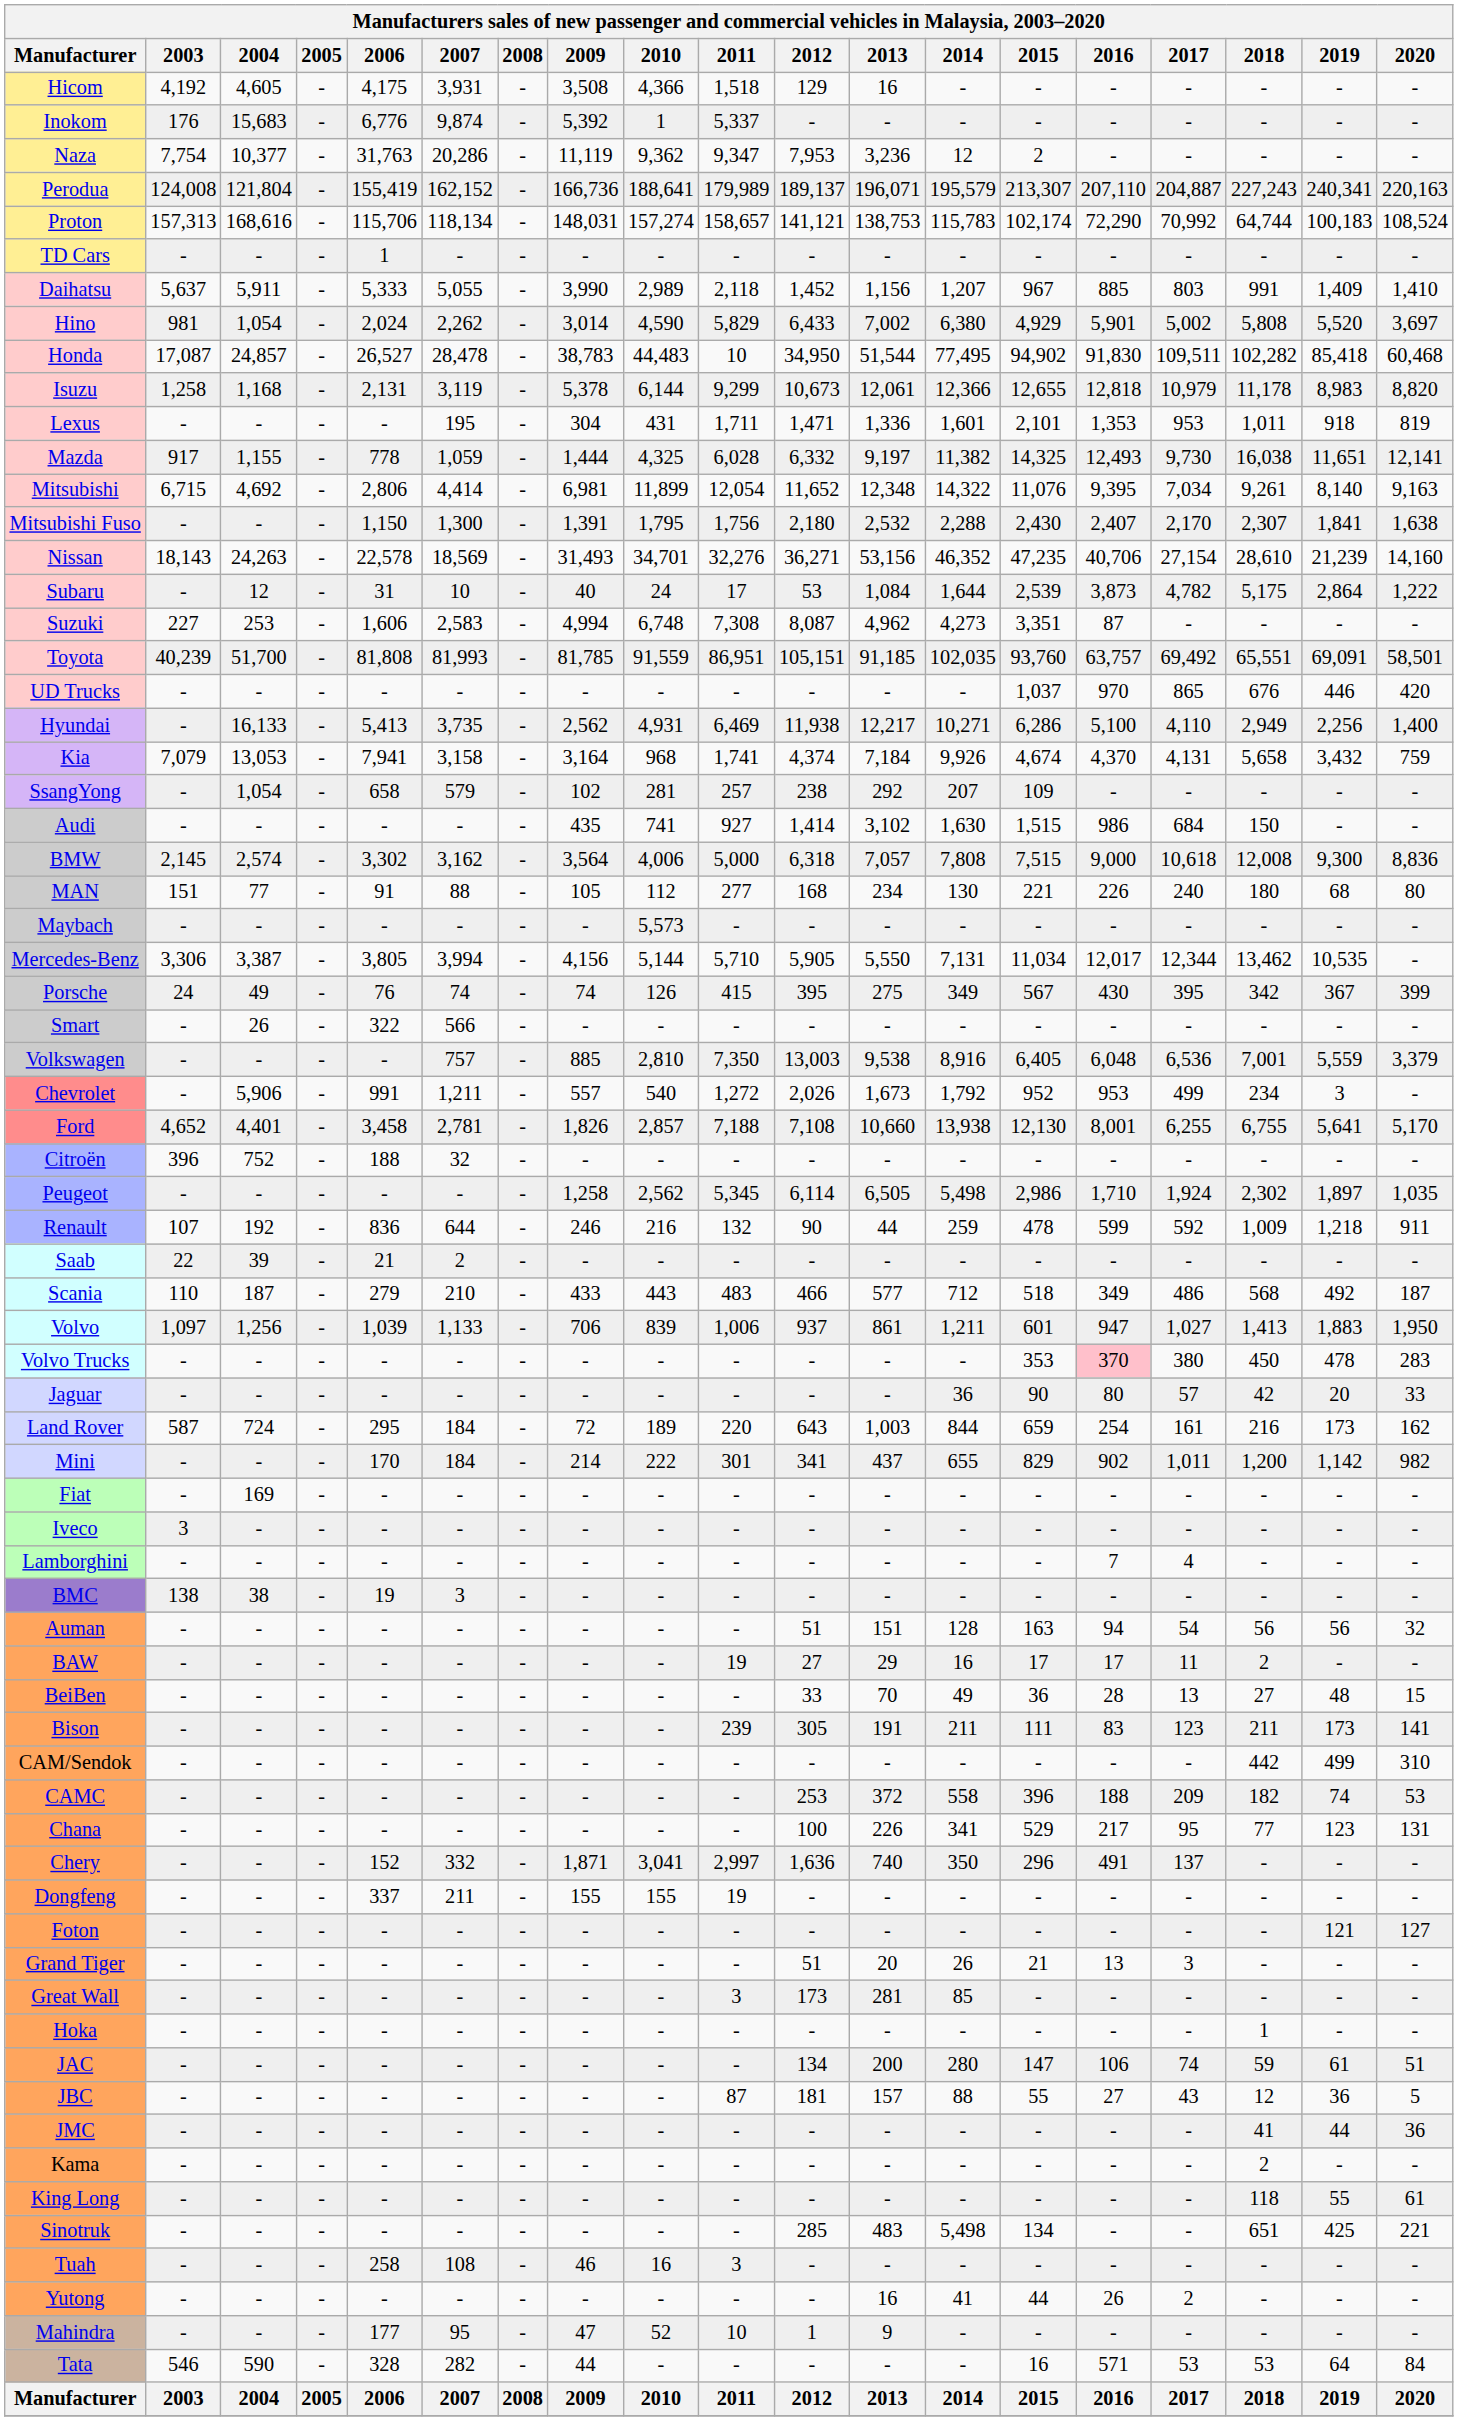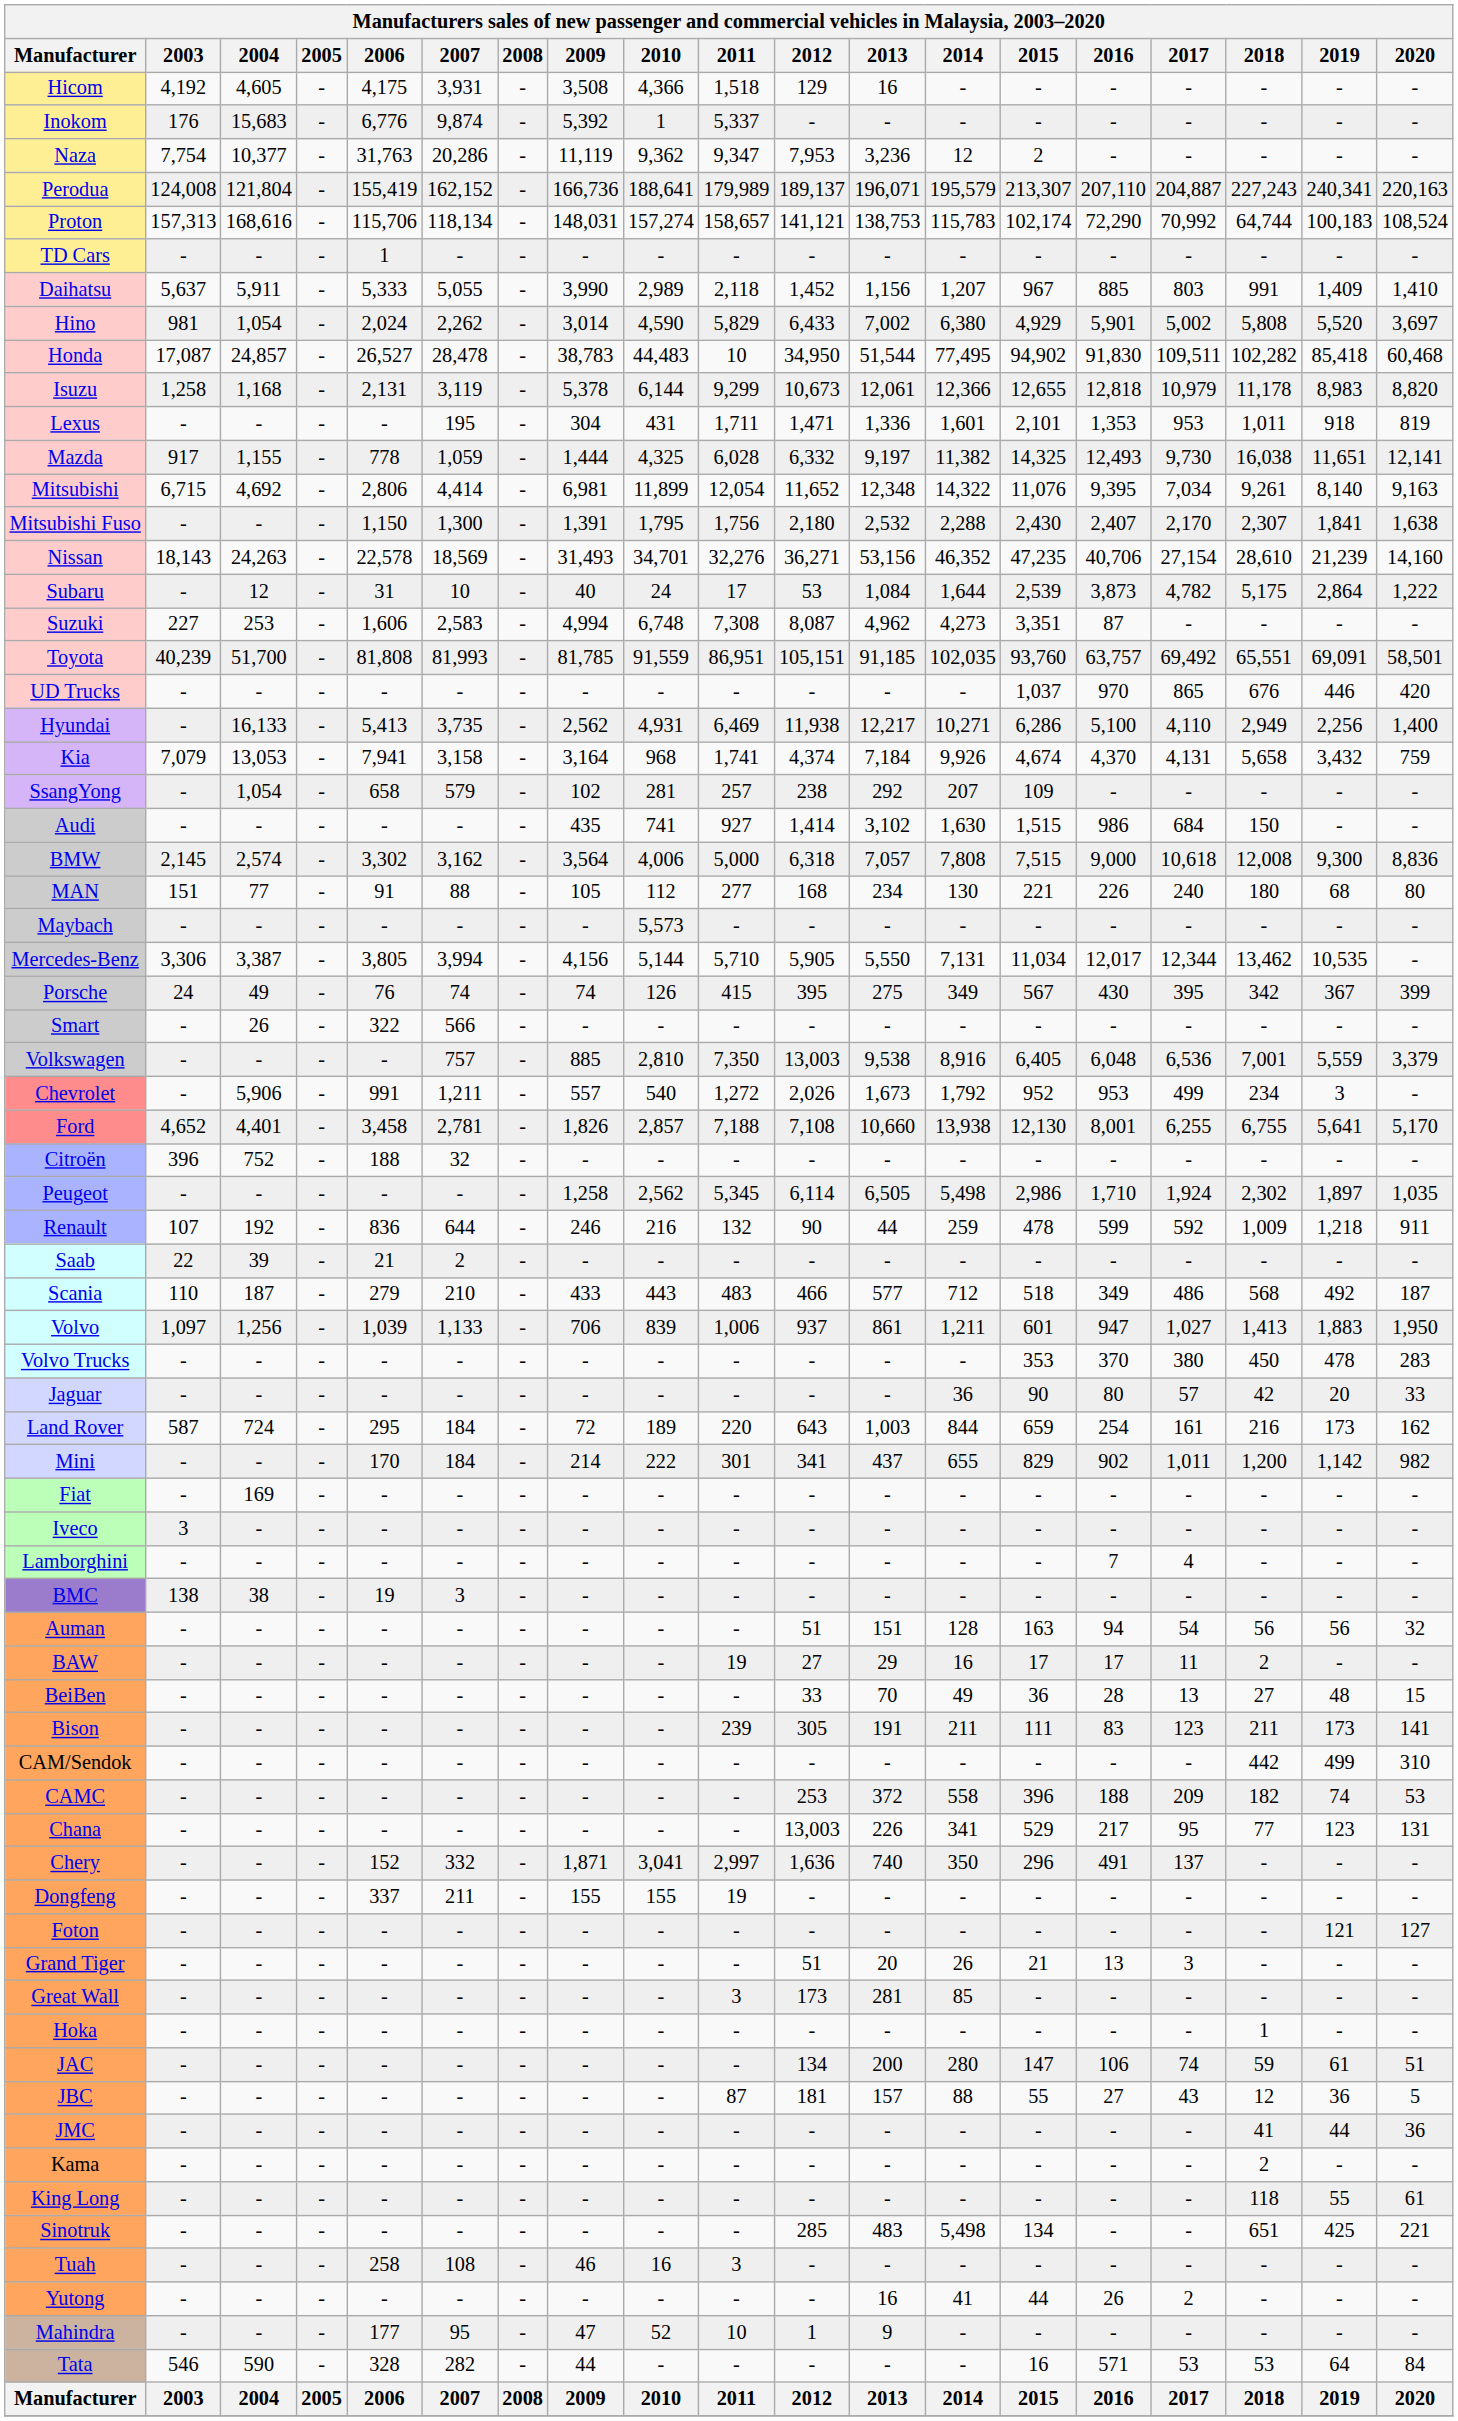Volvo Trucks | 2016: pink background -> no background
Chana | 2012: 100 -> 13,003
